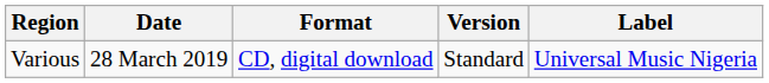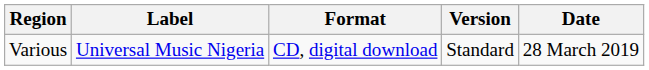columns swapped: Date <-> Label
